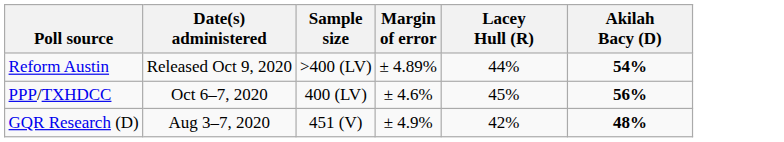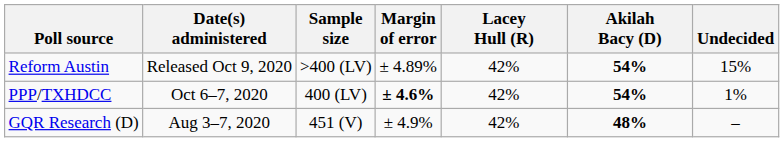+ column: Undecided | 15% | 1% | –
Reform Austin | Lacey Hull (R): 44% -> 42%
PPP/TXHDCC | Margin of error: normal -> bold
PPP/TXHDCC | Lacey Hull (R): 45% -> 42%
PPP/TXHDCC | Akilah Bacy (D): 56% -> 54%
